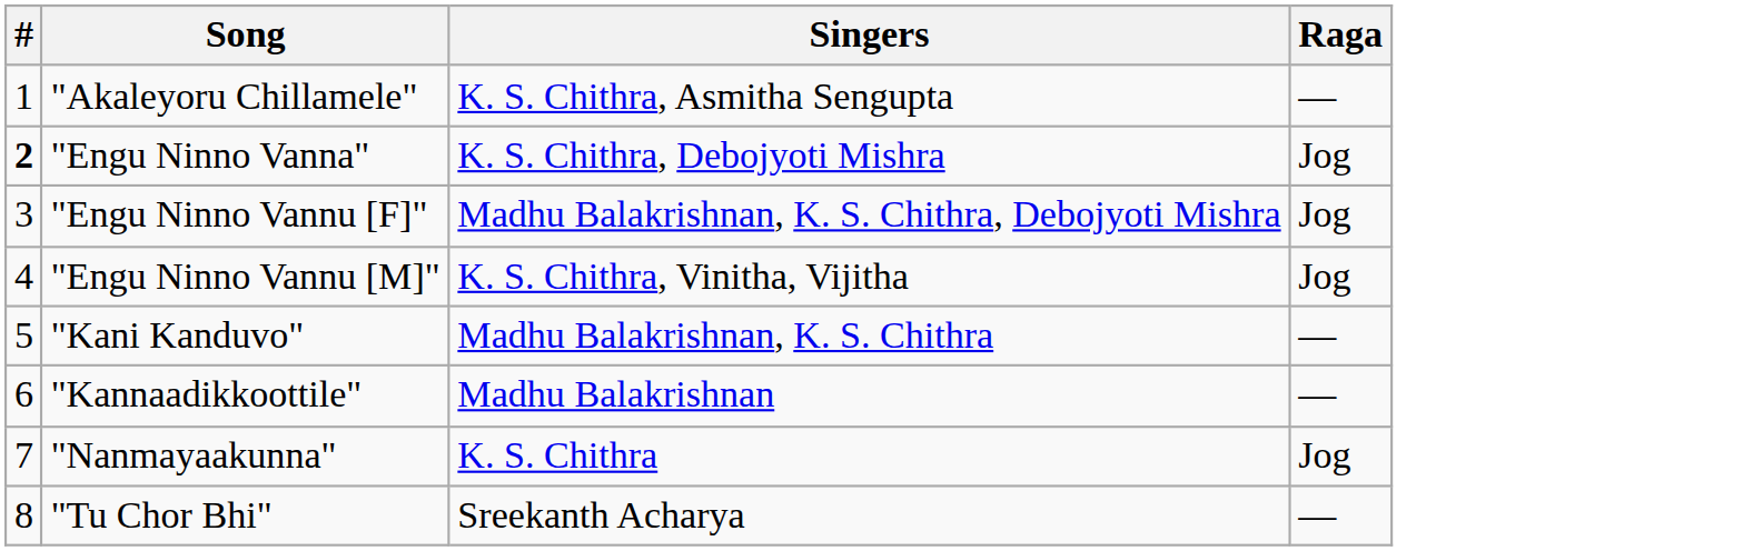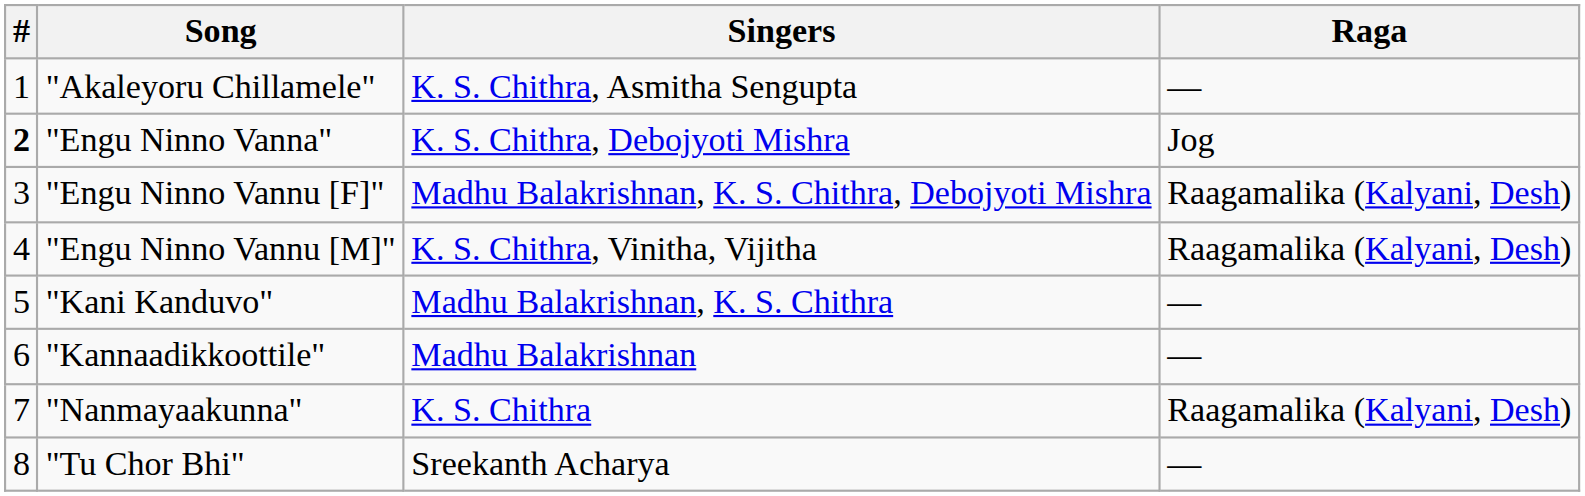"Engu Ninno Vannu [F]" | Raga: Jog -> Raagamalika (Kalyani, Desh)
"Engu Ninno Vannu [M]" | Raga: Jog -> Raagamalika (Kalyani, Desh)
"Nanmayaakunna" | Raga: Jog -> Raagamalika (Kalyani, Desh)
